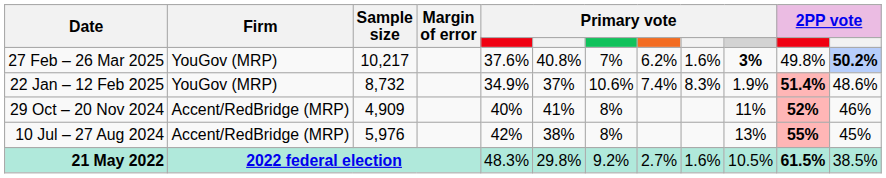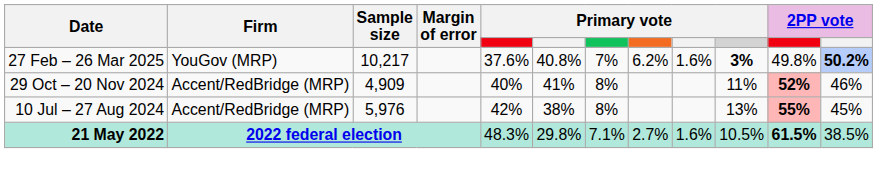- row: 22 Jan – 12 Feb 2025 | YouGov (MRP) | 8,732 | 34.9% | 37% | 10.6% | 7.4% | 8.3% | 1.9% | 51.4% | 48.6%
21 May 2022 | column 7: 9.2% -> 7.1%
